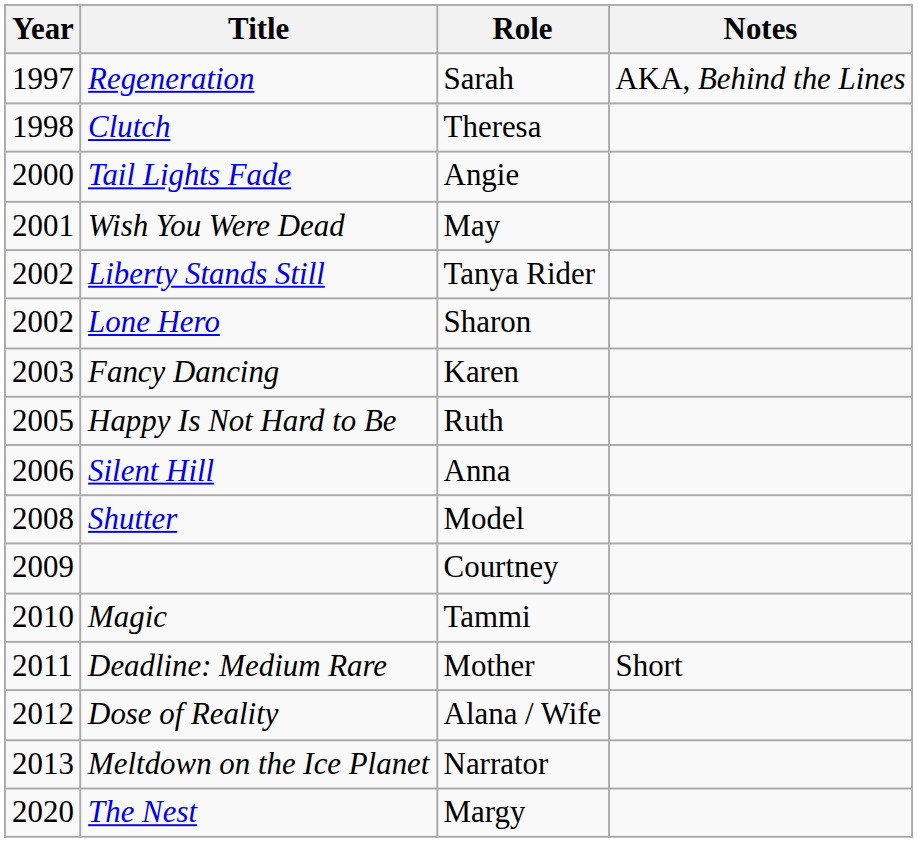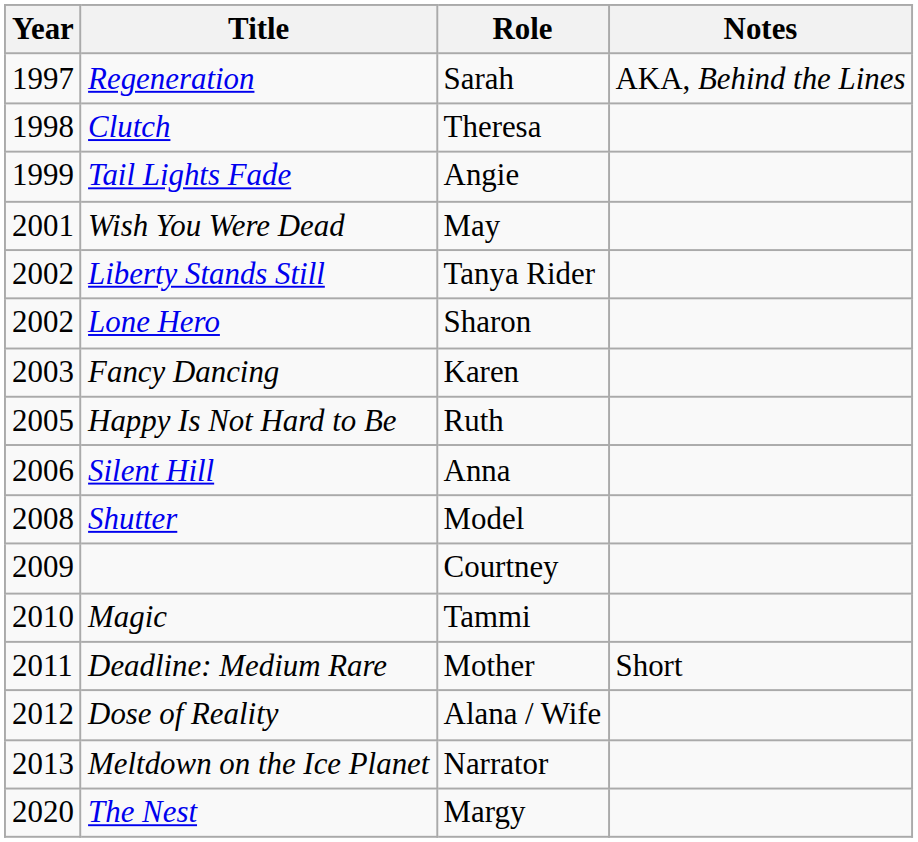Tail Lights Fade | Year: 2000 -> 1999
